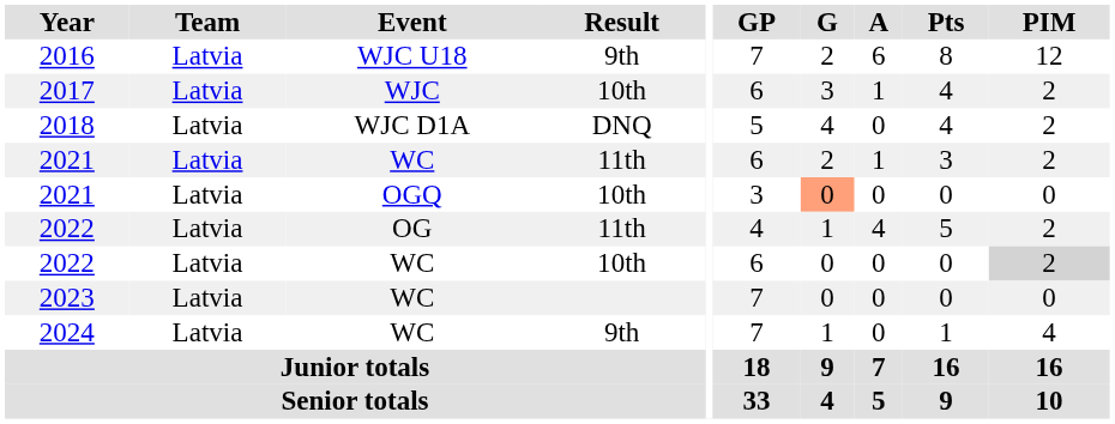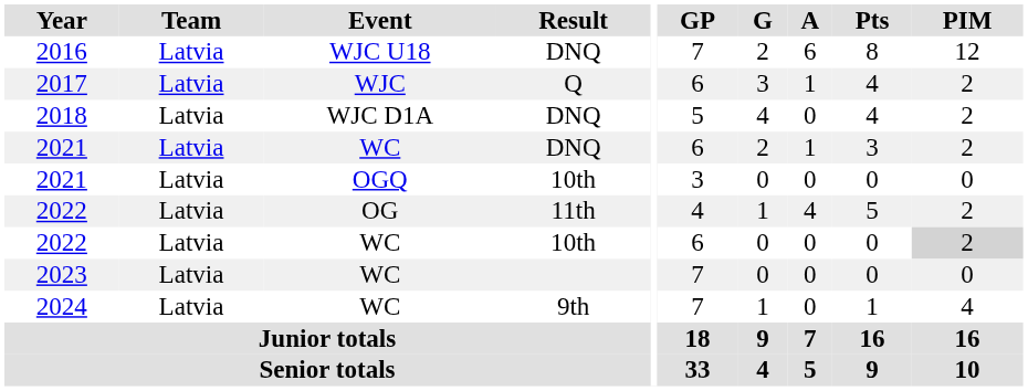2016 | Result: 9th -> DNQ
2017 | Result: 10th -> Q
2021 / WC | Result: 11th -> DNQ
2021 / OGQ | G: lightsalmon background -> no background
